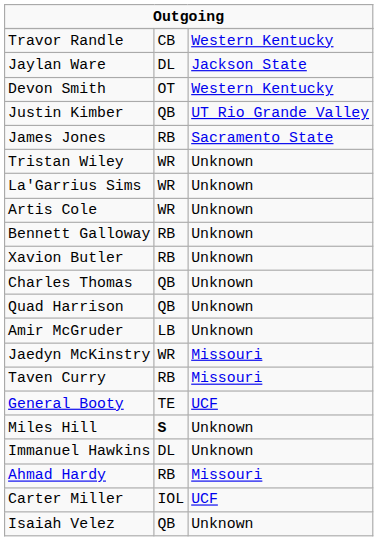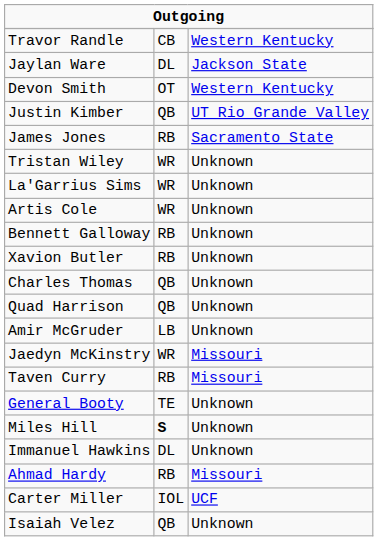General Booty | column 3: UCF -> Unknown
